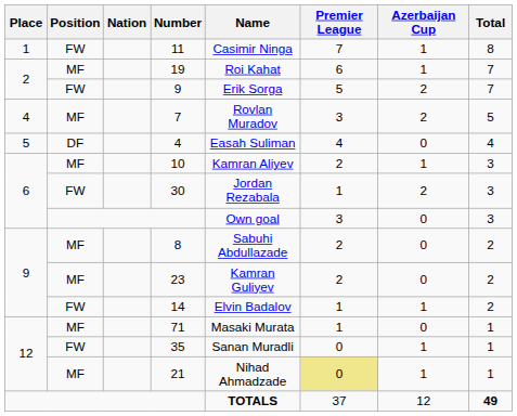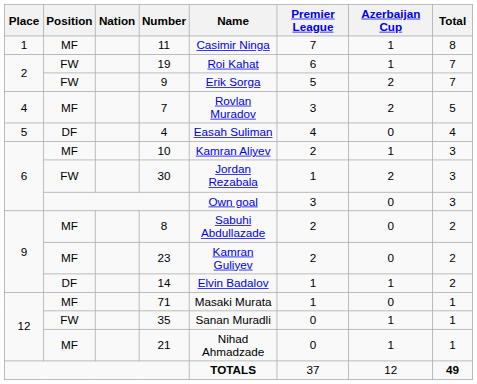11 | Position: FW -> MF
19 | Position: MF -> FW
14 | Position: FW -> DF
21 | Premier League: khaki background -> no background
